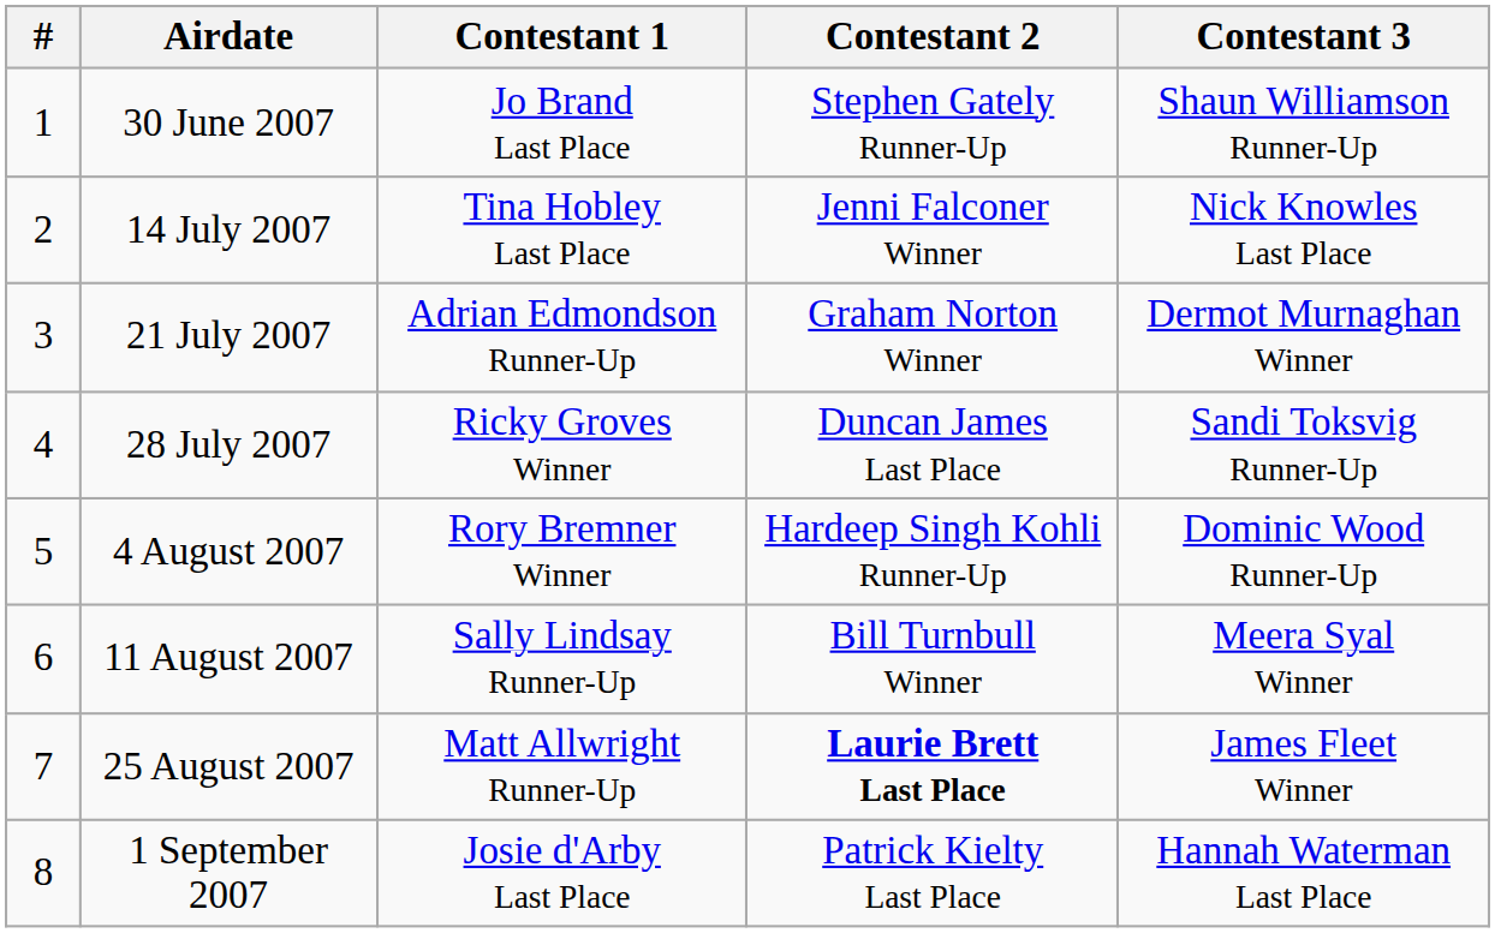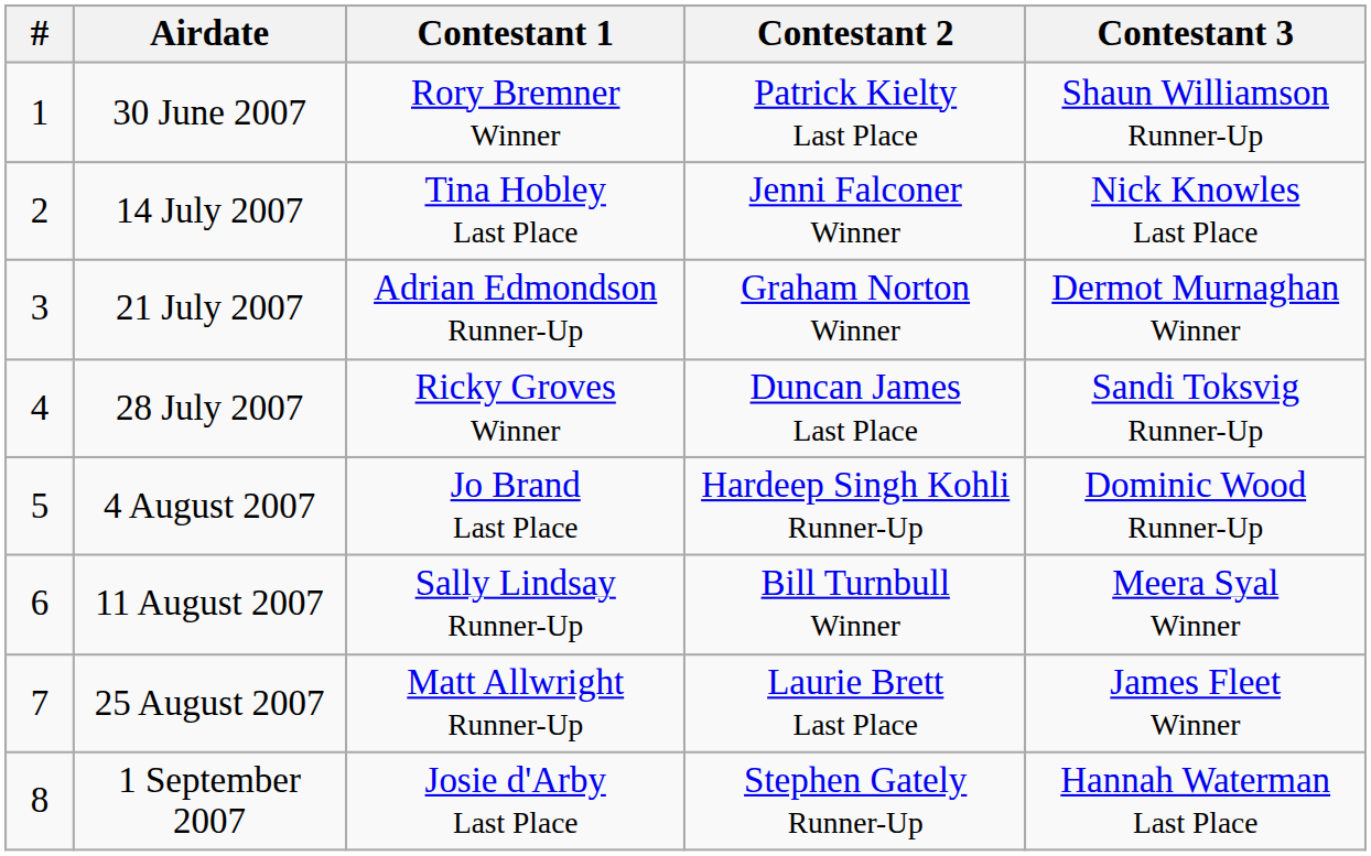30 June 2007 | Contestant 1: Jo Brand Last Place -> Rory Bremner Winner
30 June 2007 | Contestant 2: Stephen Gately Runner-Up -> Patrick Kielty Last Place
4 August 2007 | Contestant 1: Rory Bremner Winner -> Jo Brand Last Place
25 August 2007 | Contestant 2: bold -> normal
1 September 2007 | Contestant 2: Patrick Kielty Last Place -> Stephen Gately Runner-Up
